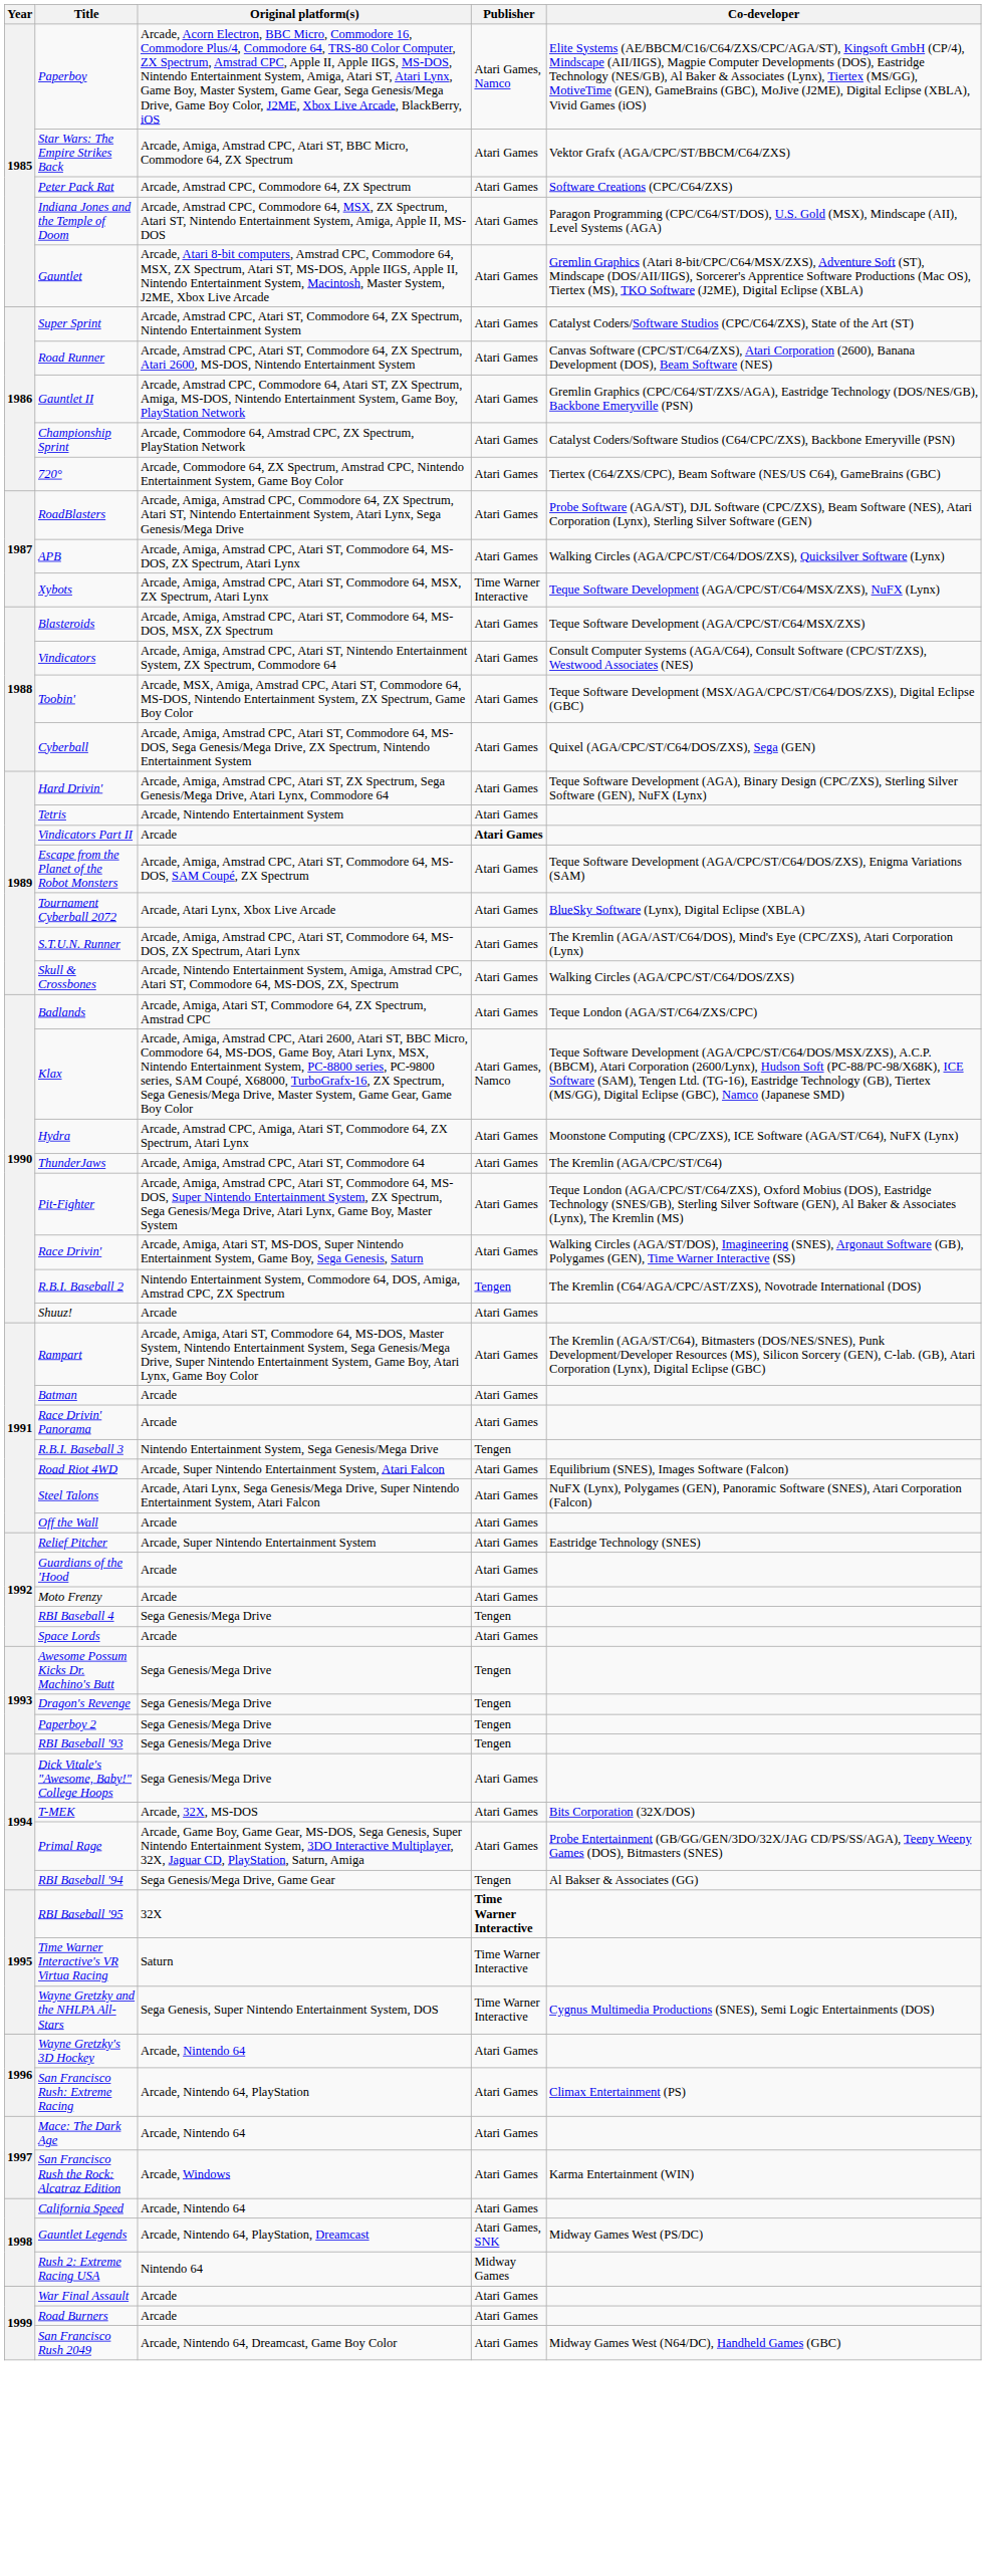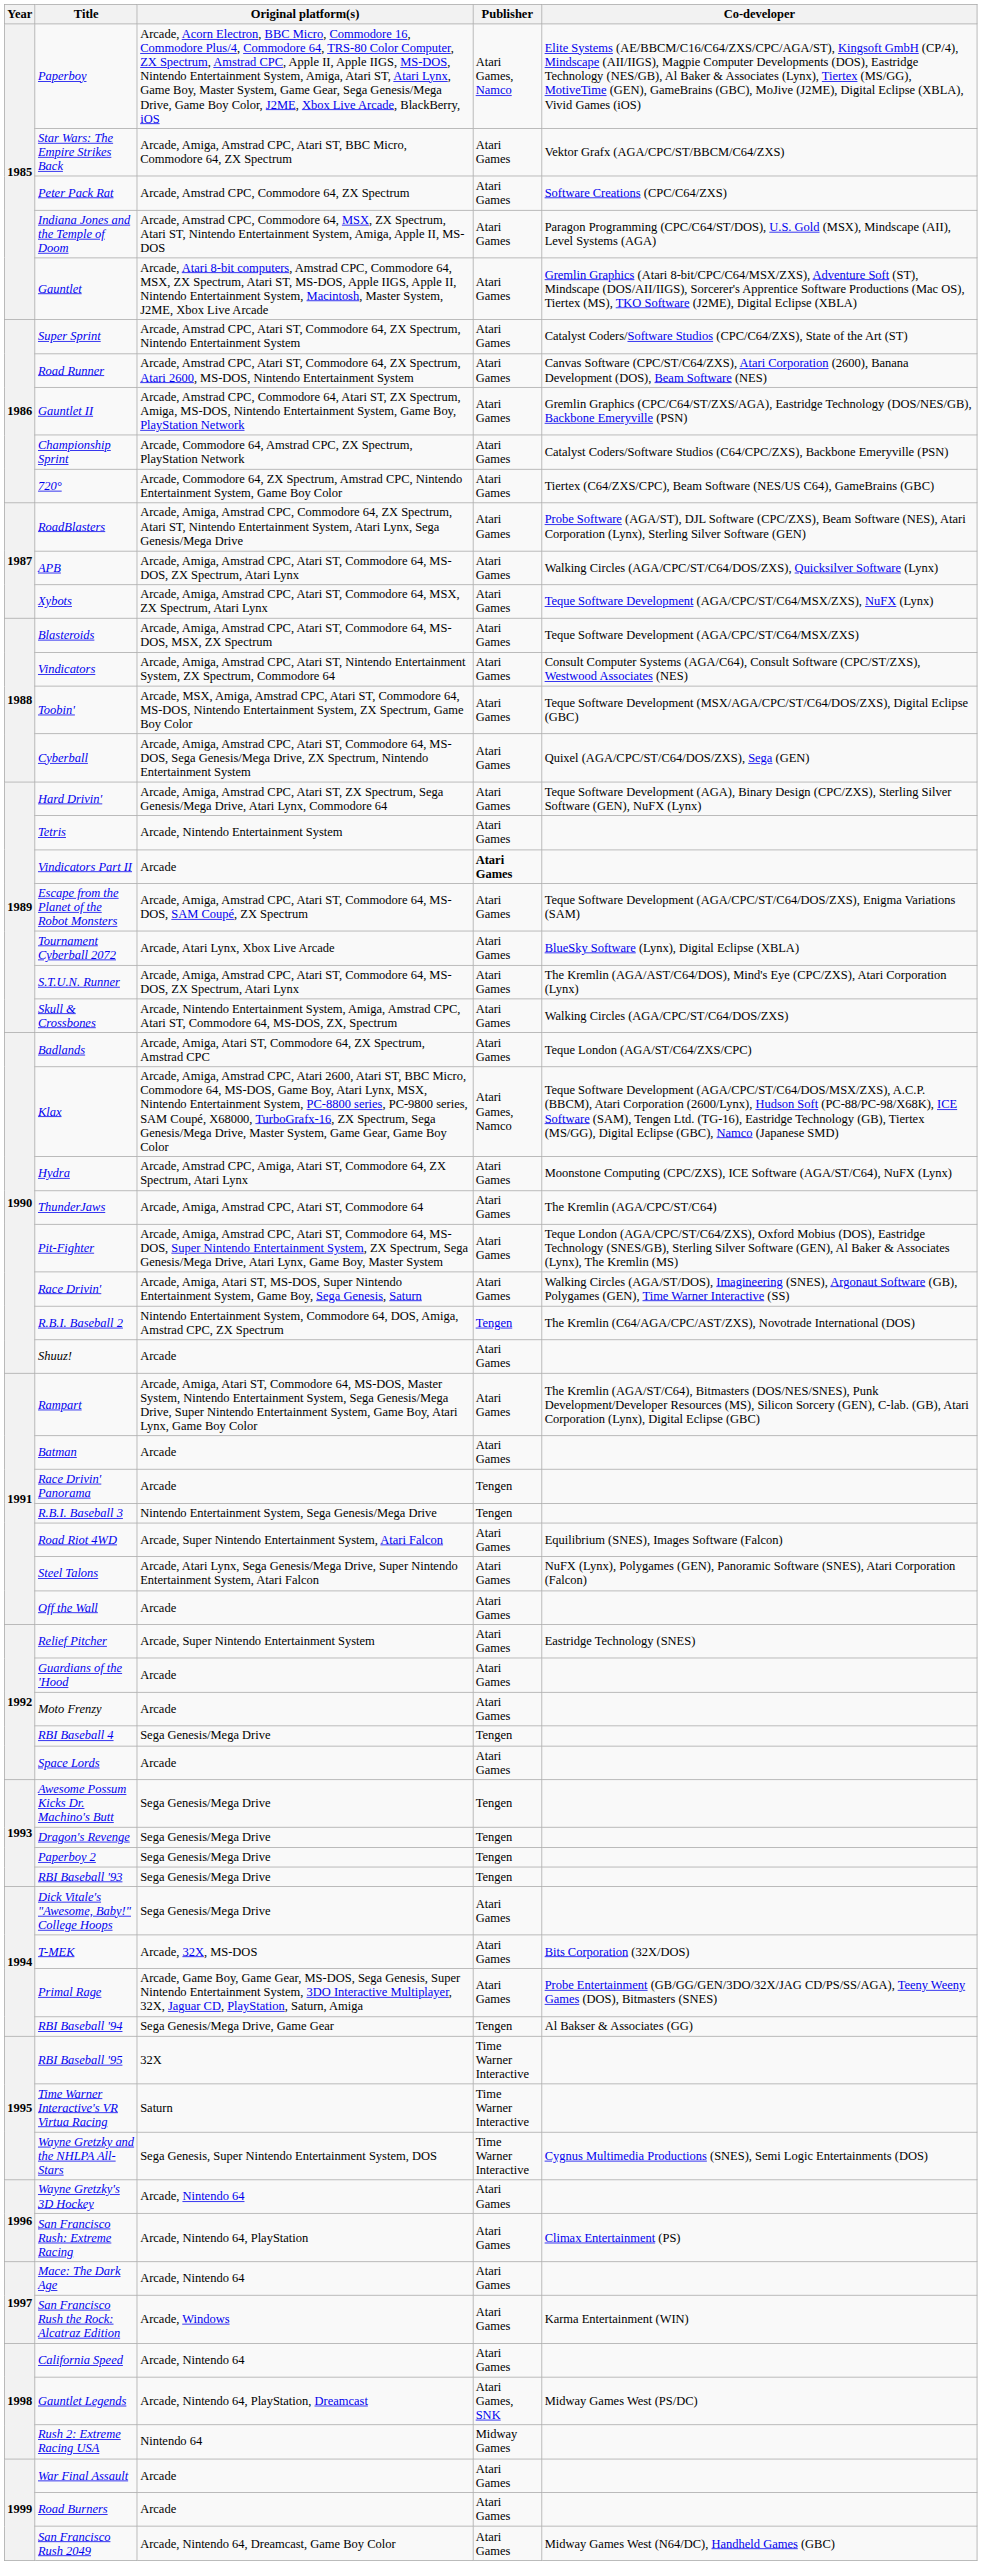Xybots | Publisher: Time Warner Interactive -> Atari Games
Race Drivin' Panorama | Publisher: Atari Games -> Tengen
RBI Baseball '95 | Publisher: bold -> normal
